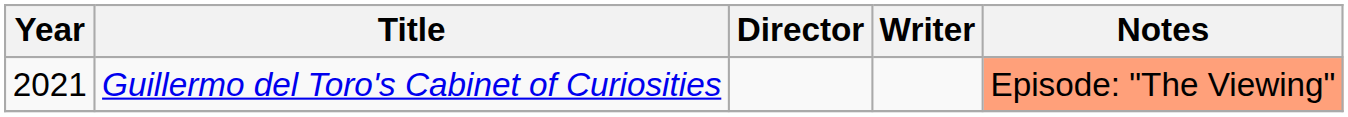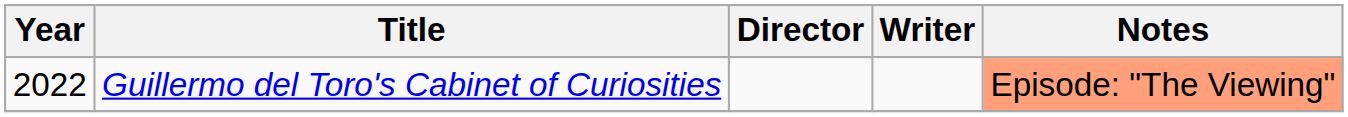Guillermo del Toro's Cabinet of Curiosities | Year: 2021 -> 2022
